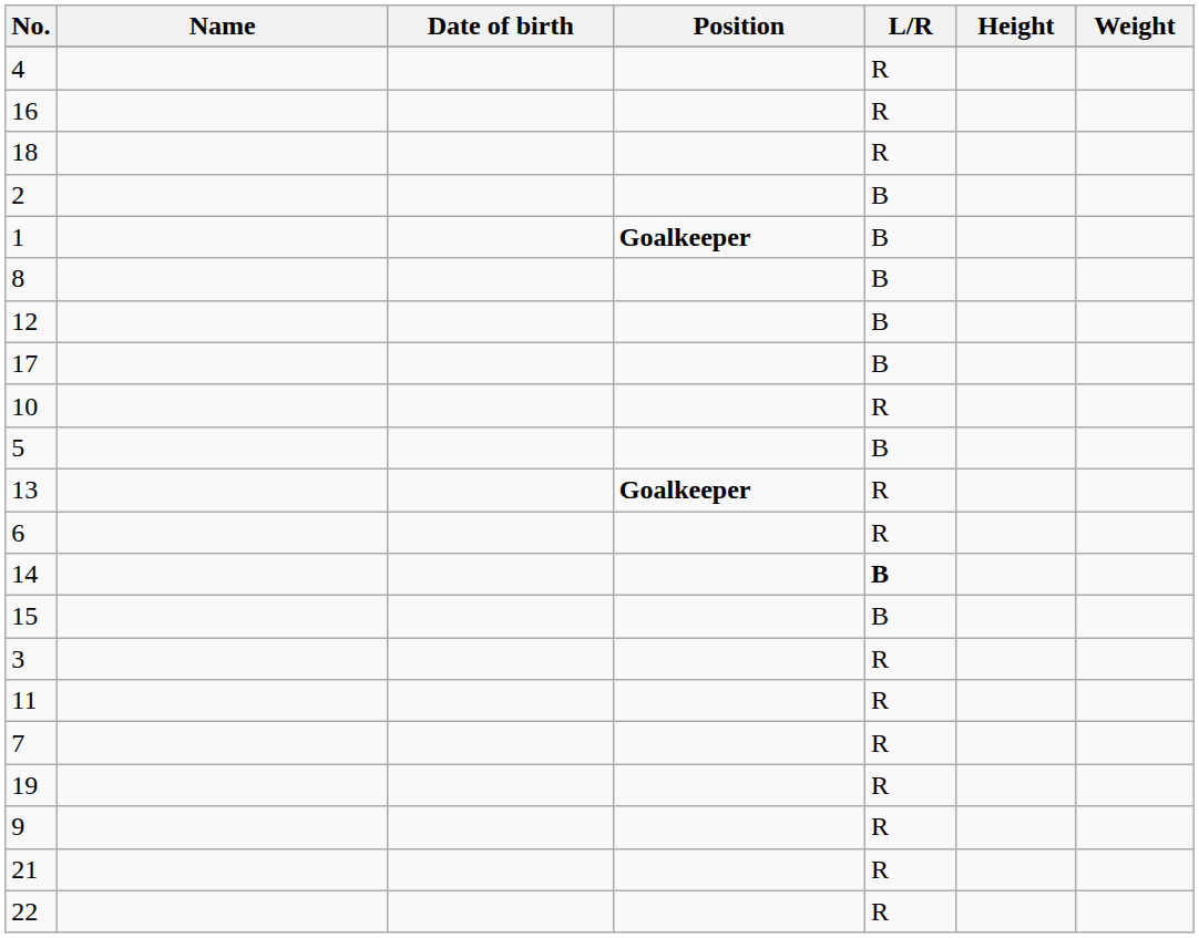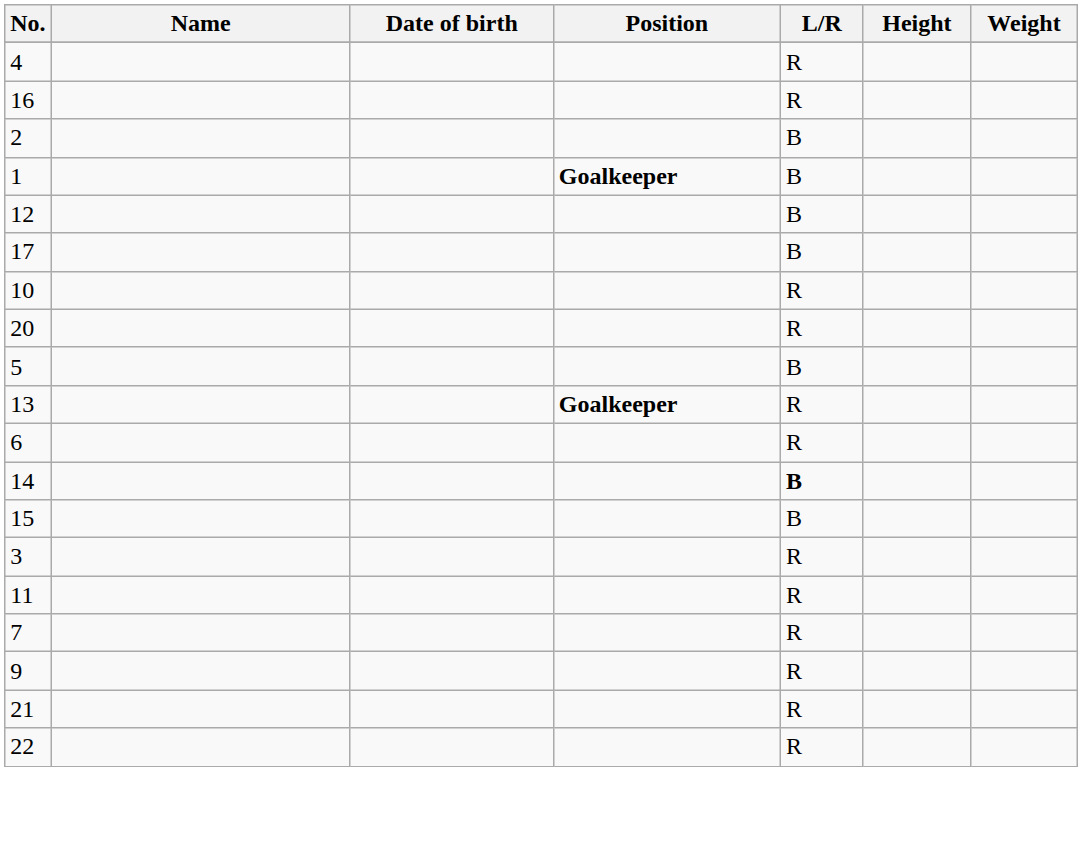- row: 18 | R
- row: 8 | B
+ row: 20 | R
- row: 19 | R
